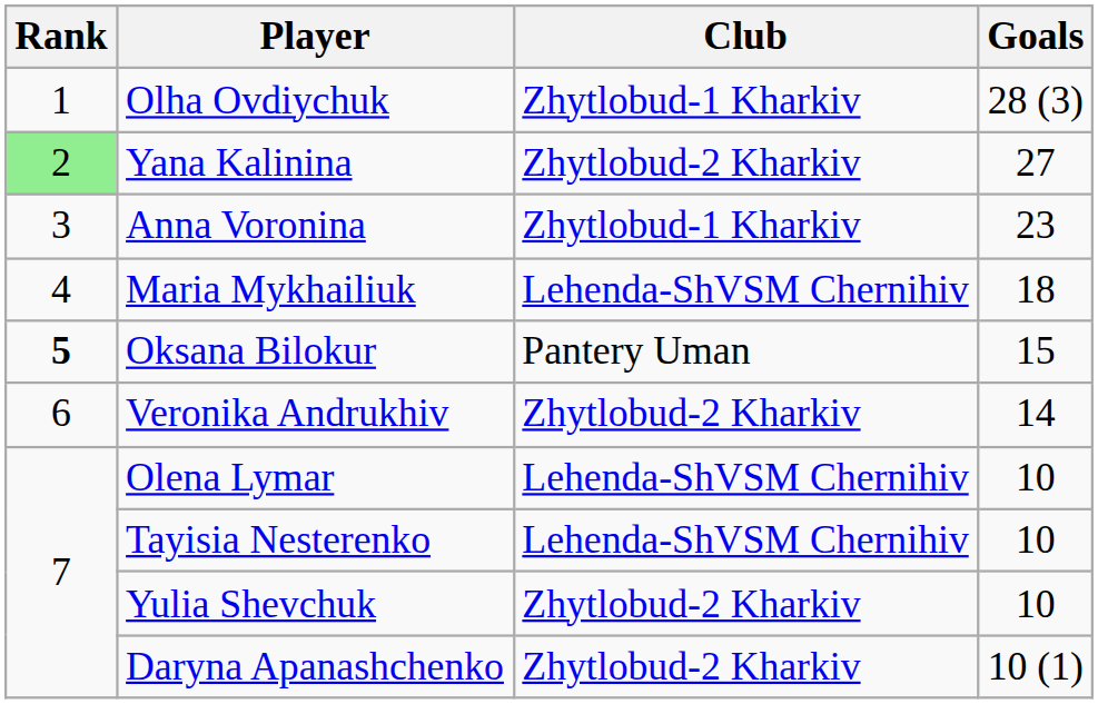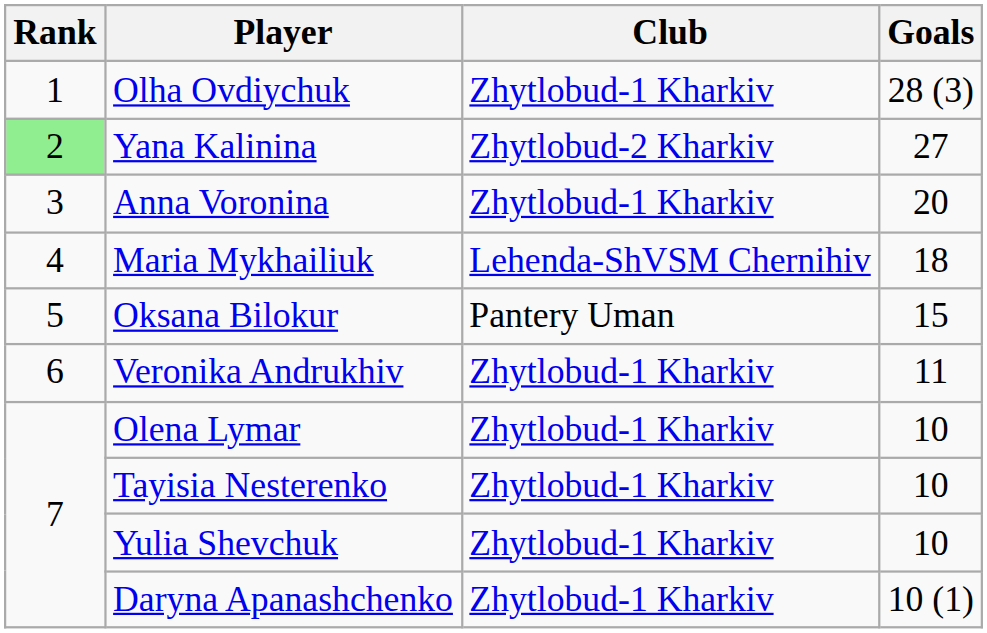Anna Voronina | Goals: 23 -> 20
Oksana Bilokur | Rank: bold -> normal
Veronika Andrukhiv | Club: Zhytlobud-2 Kharkiv -> Zhytlobud-1 Kharkiv
Veronika Andrukhiv | Goals: 14 -> 11
Olena Lymar | Club: Lehenda-ShVSM Chernihiv -> Zhytlobud-1 Kharkiv
Tayisia Nesterenko | Club: Lehenda-ShVSM Chernihiv -> Zhytlobud-1 Kharkiv
Yulia Shevchuk | Club: Zhytlobud-2 Kharkiv -> Zhytlobud-1 Kharkiv
Daryna Apanashchenko | Club: Zhytlobud-2 Kharkiv -> Zhytlobud-1 Kharkiv
